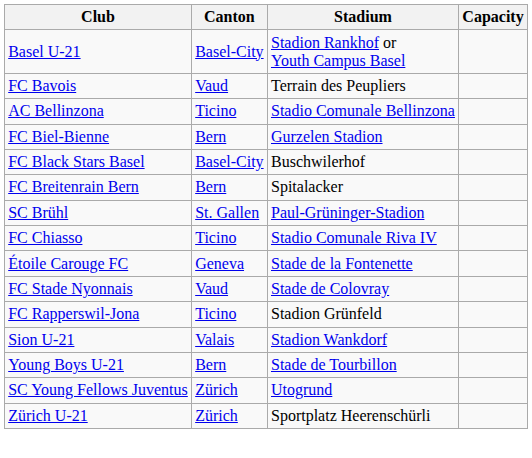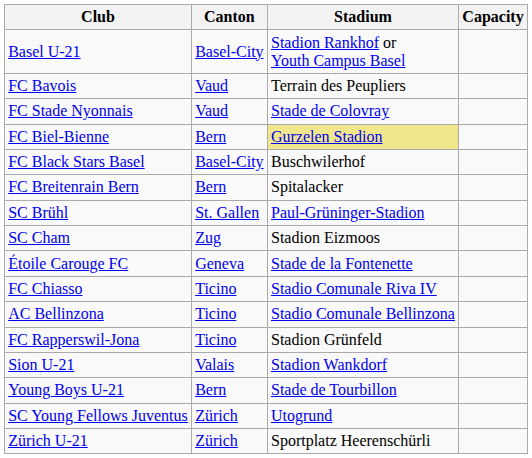rows swapped: AC Bellinzona <-> FC Stade Nyonnais
FC Biel-Bienne | Stadium: no background -> khaki background
+ row: SC Cham | Zug | Stadion Eizmoos
rows swapped: FC Chiasso <-> Étoile Carouge FC
